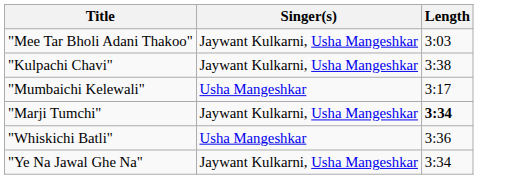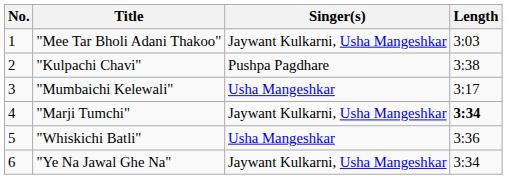+ column: No. | 1 | 2 | 3 | 4 | 5 | 6
"Kulpachi Chavi" | Singer(s): Jaywant Kulkarni, Usha Mangeshkar -> Pushpa Pagdhare
